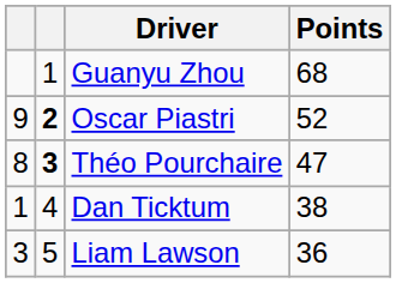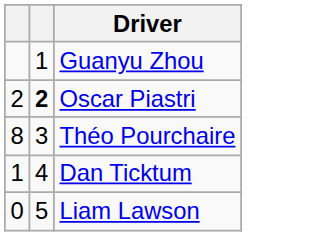- column: Points | 68 | 52 | 47 | 38 | 36
Oscar Piastri | column 1: 9 -> 2
Théo Pourchaire | column 2: bold -> normal
Liam Lawson | column 1: 3 -> 0
